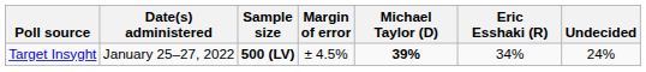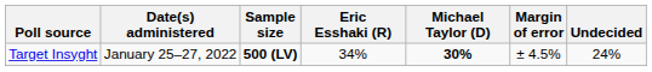columns swapped: Margin of error <-> Eric Esshaki (R)
Target Insyght | Michael Taylor (D): 39% -> 30%
